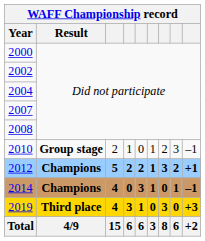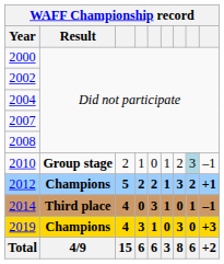2010 | column 8: no background -> lightblue background
2014 | Result: Champions -> Third place
2019 | Result: Third place -> Champions
